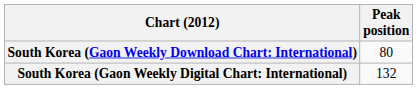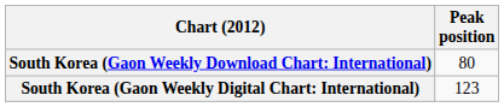South Korea (Gaon Weekly Digital Chart: International) | Peak position: 132 -> 123
